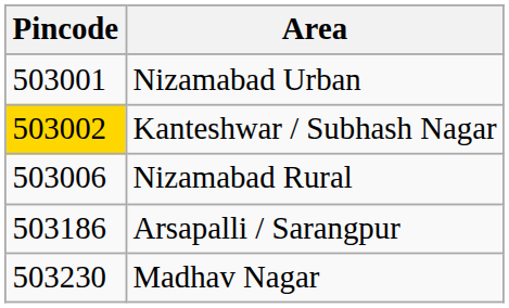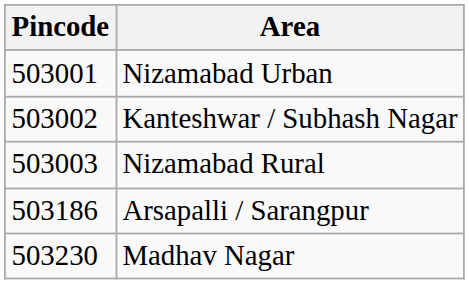Kanteshwar / Subhash Nagar | Pincode: gold background -> no background
Nizamabad Rural | Pincode: 503006 -> 503003
